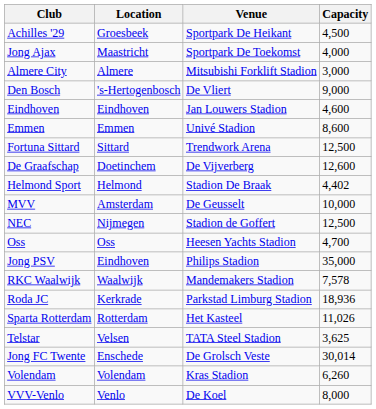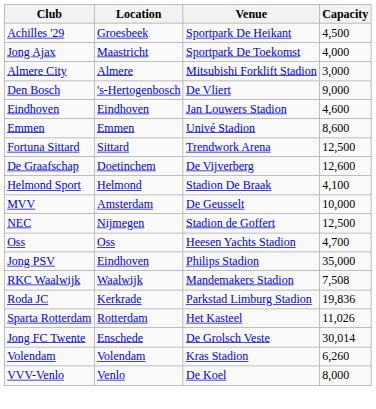Helmond Sport | Capacity: 4,402 -> 4,100
RKC Waalwijk | Capacity: 7,578 -> 7,508
Roda JC | Capacity: 18,936 -> 19,836
- row: Telstar | Velsen | TATA Steel Stadion | 3,625
